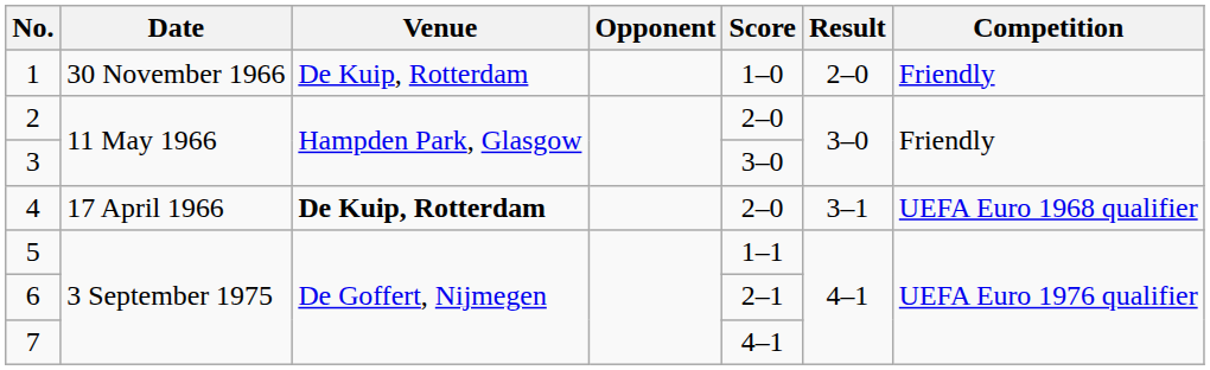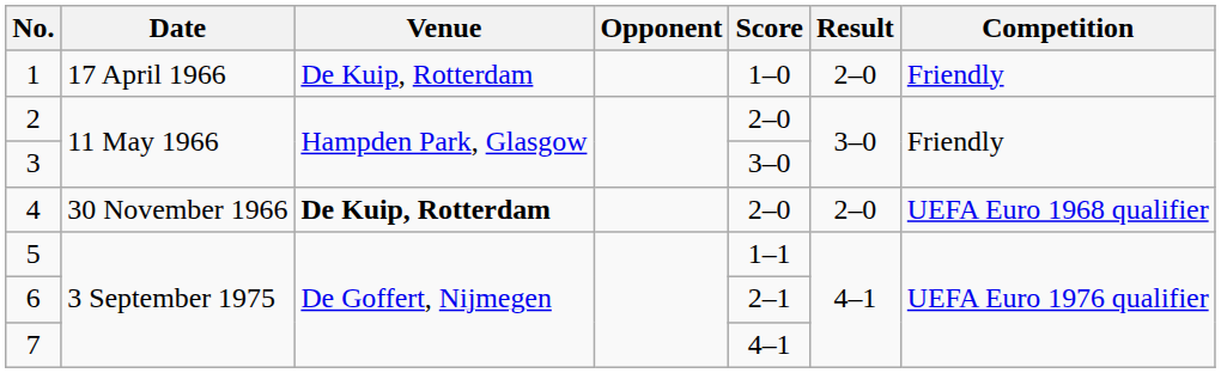1 | Date: 30 November 1966 -> 17 April 1966
4 | Date: 17 April 1966 -> 30 November 1966
4 | Result: 3–1 -> 2–0
